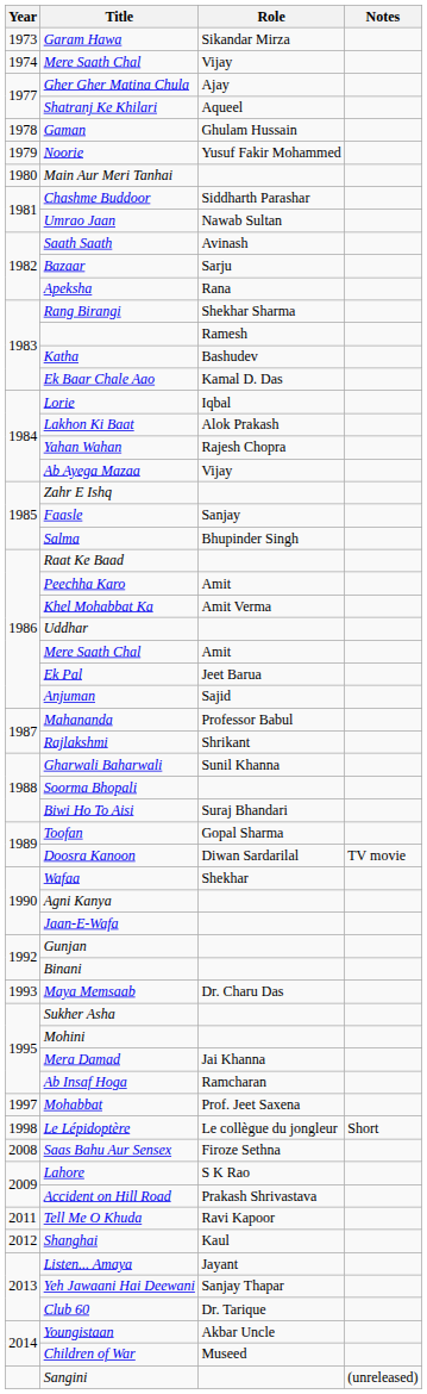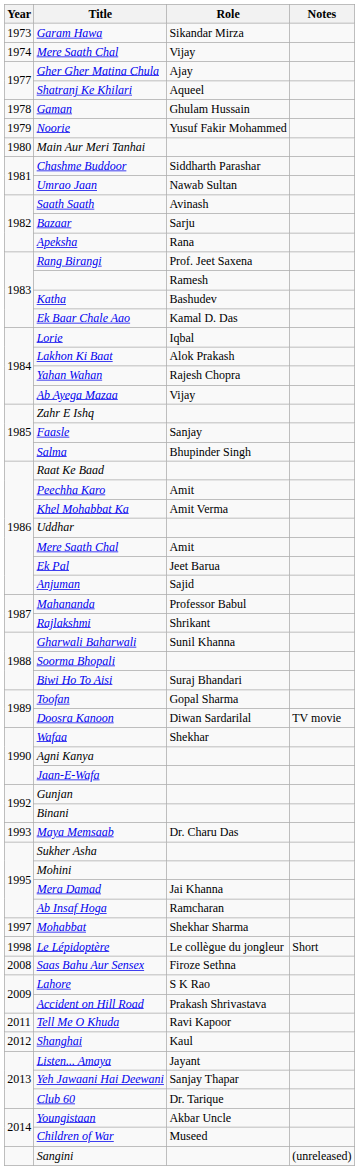Rang Birangi | Role: Shekhar Sharma -> Prof. Jeet Saxena
Mohabbat | Role: Prof. Jeet Saxena -> Shekhar Sharma
